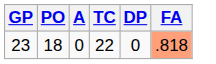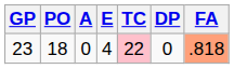+ column: E | 4
23 | TC: no background -> pink background
